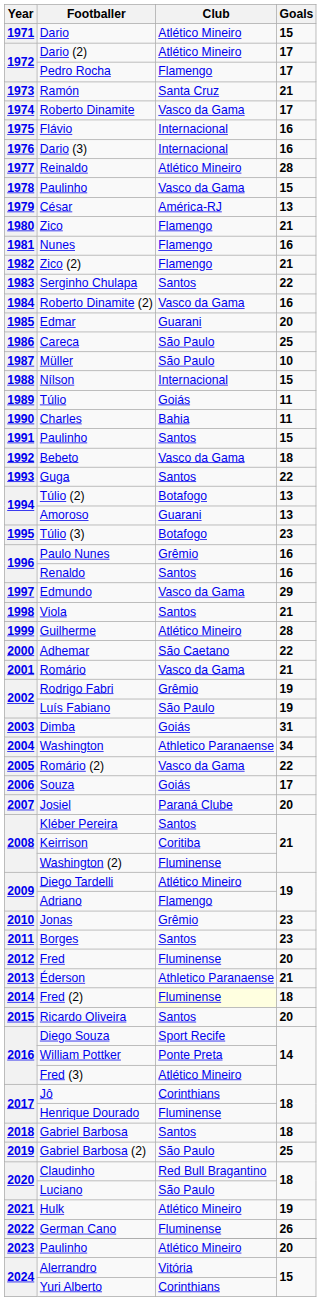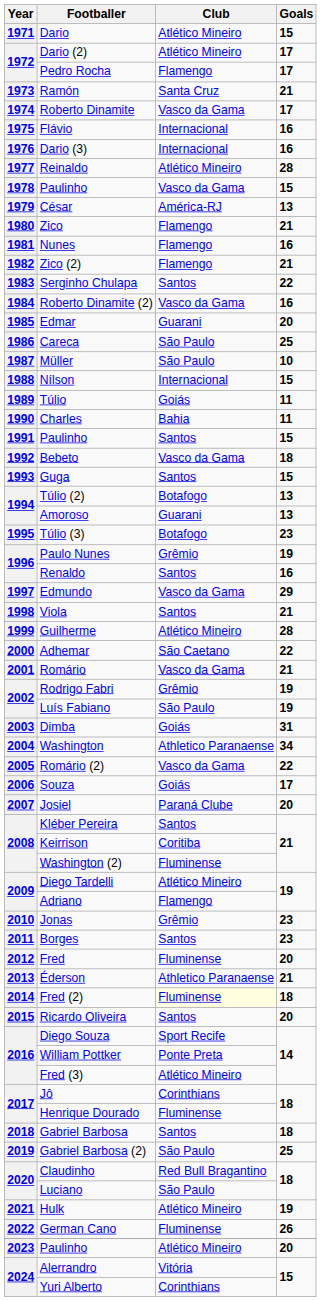Guga | Goals: 22 -> 15
Paulo Nunes | Goals: 16 -> 19
